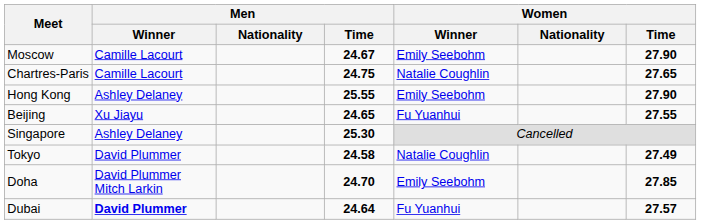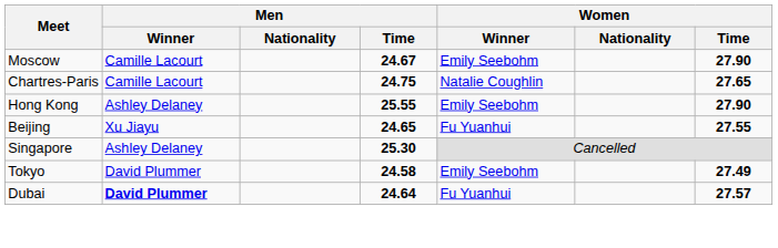Tokyo | Women / Winner: Natalie Coughlin -> Emily Seebohm
- row: Doha | David Plummer Mitch Larkin | 24.70 | Emily Seebohm | 27.85
